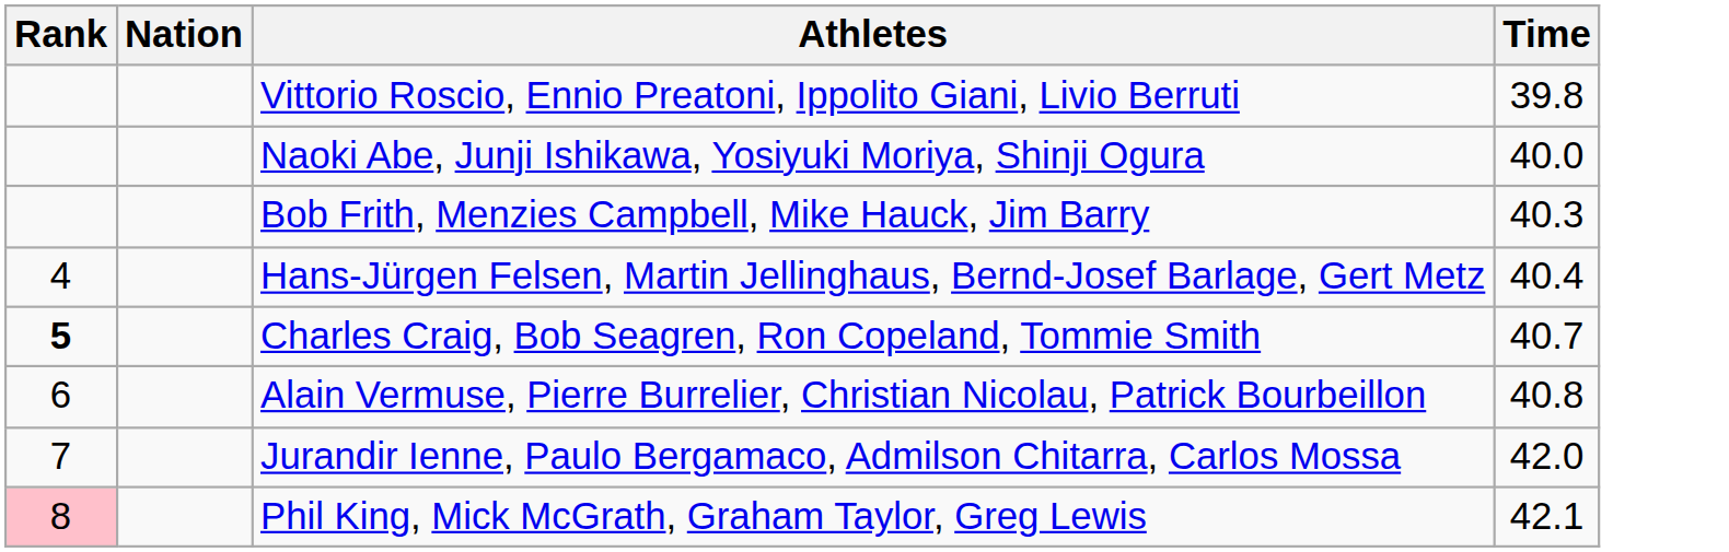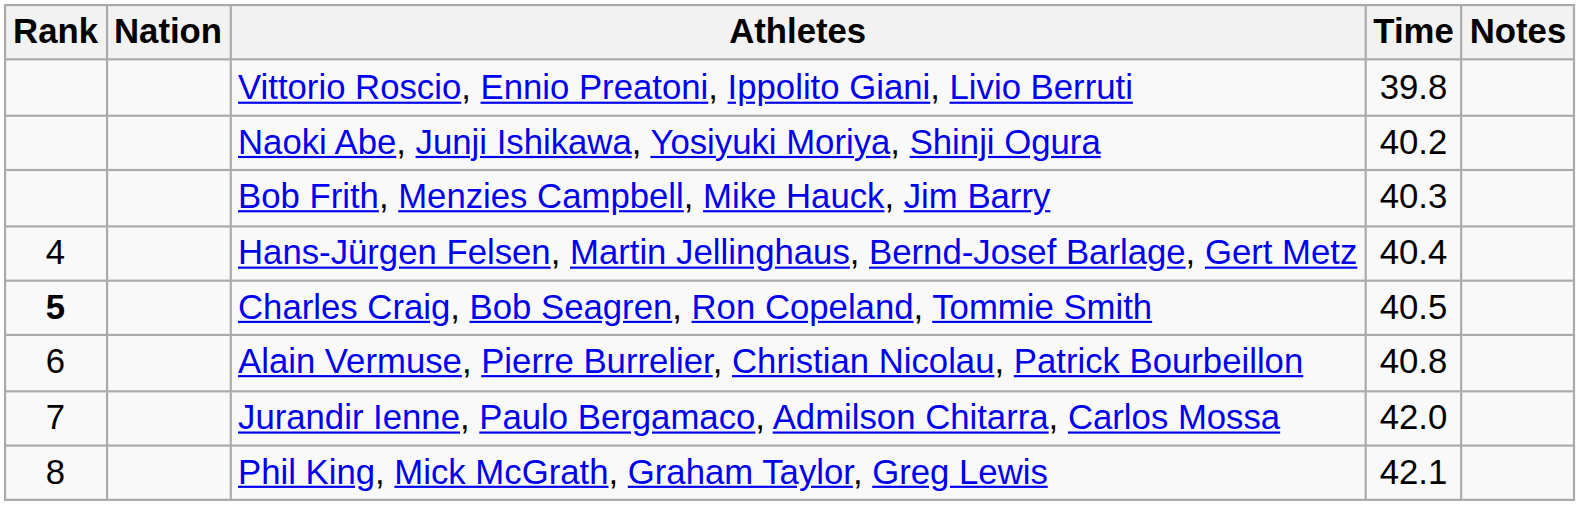+ column: Notes
Naoki Abe, Junji Ishikawa, Yosiyuki Moriya, Shinji Ogura | Time: 40.0 -> 40.2
Charles Craig, Bob Seagren, Ron Copeland, Tommie Smith | Time: 40.7 -> 40.5
Phil King, Mick McGrath, Graham Taylor, Greg Lewis | Rank: pink background -> no background
